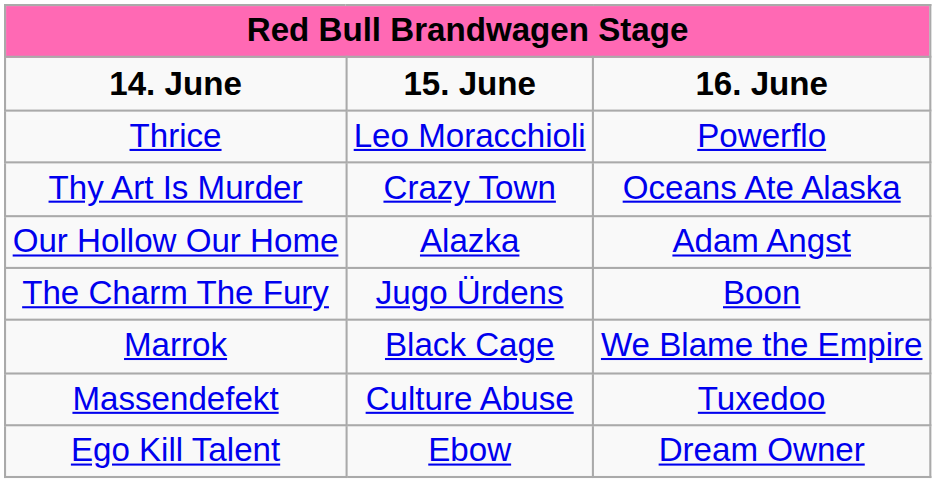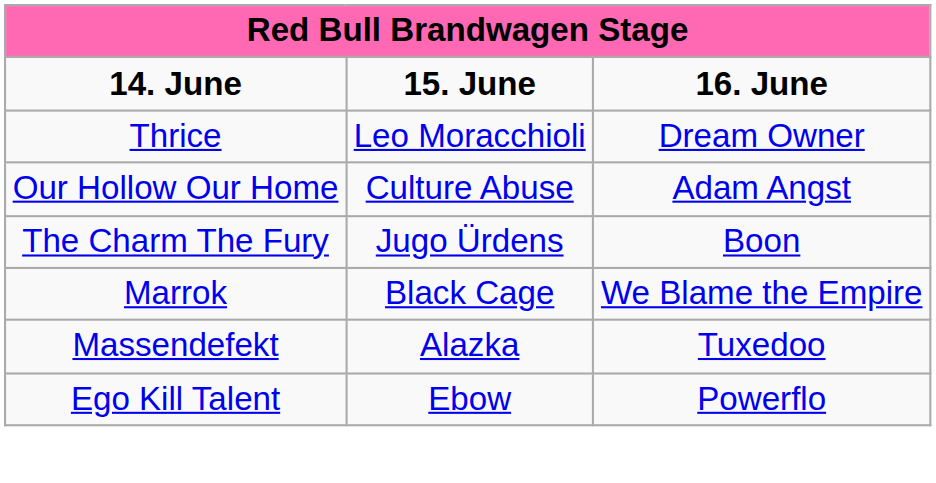Thrice | column 3: Powerflo -> Dream Owner
- row: Thy Art Is Murder | Crazy Town | Oceans Ate Alaska
Our Hollow Our Home | column 2: Alazka -> Culture Abuse
Massendefekt | column 2: Culture Abuse -> Alazka
Ego Kill Talent | column 3: Dream Owner -> Powerflo
